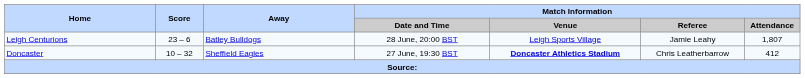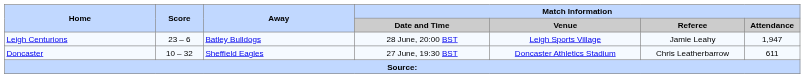Leigh Centurions | Match Information / Attendance: 1,807 -> 1,947
Doncaster | Match Information / Venue: bold -> normal
Doncaster | Match Information / Attendance: 412 -> 611
